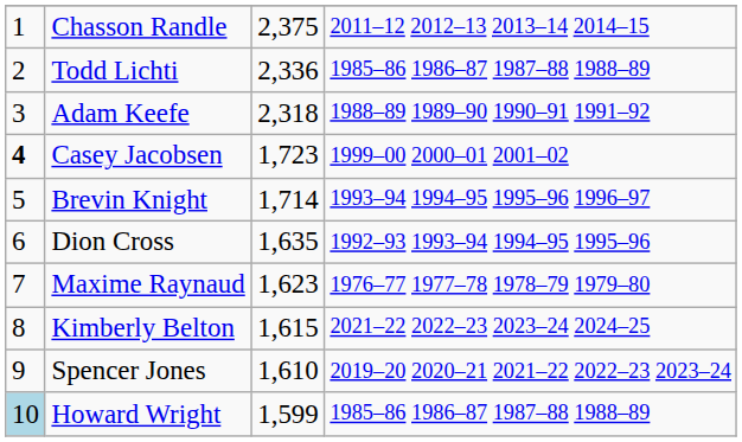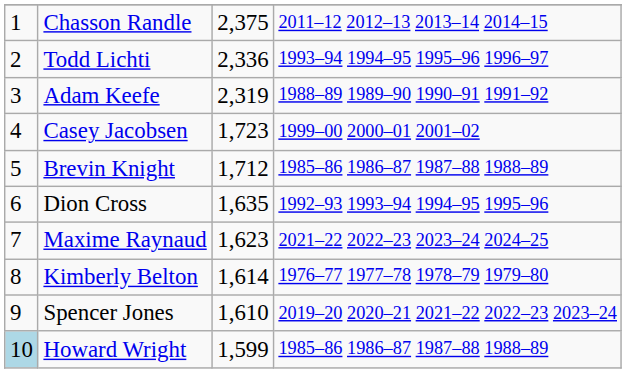Todd Lichti | column 4: 1985–86 1986–87 1987–88 1988–89 -> 1993–94 1994–95 1995–96 1996–97
Adam Keefe | column 3: 2,318 -> 2,319
Casey Jacobsen | column 1: bold -> normal
Brevin Knight | column 3: 1,714 -> 1,712
Brevin Knight | column 4: 1993–94 1994–95 1995–96 1996–97 -> 1985–86 1986–87 1987–88 1988–89
Maxime Raynaud | column 4: 1976–77 1977–78 1978–79 1979–80 -> 2021–22 2022–23 2023–24 2024–25
Kimberly Belton | column 3: 1,615 -> 1,614
Kimberly Belton | column 4: 2021–22 2022–23 2023–24 2024–25 -> 1976–77 1977–78 1978–79 1979–80
